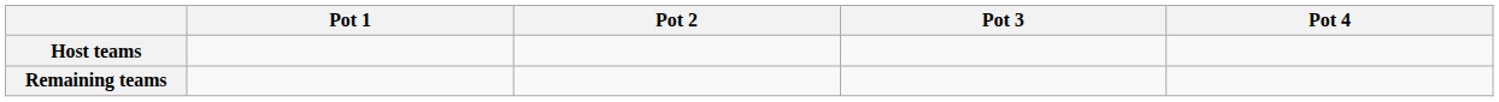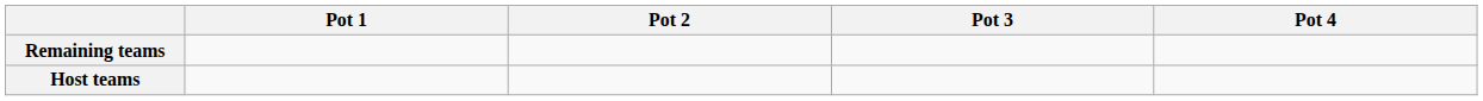rows swapped: Host teams <-> Remaining teams
